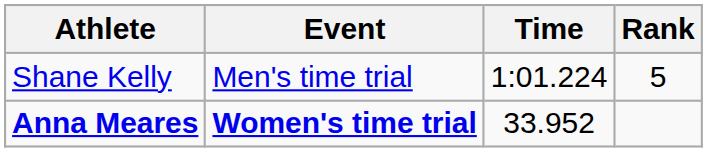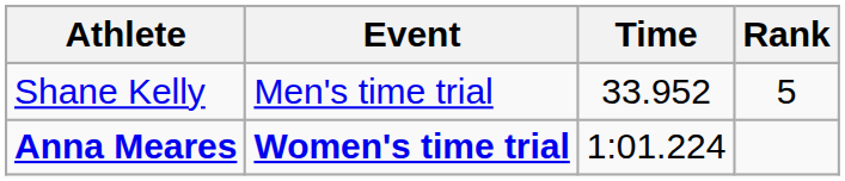Shane Kelly | Time: 1:01.224 -> 33.952
Anna Meares | Time: 33.952 -> 1:01.224
